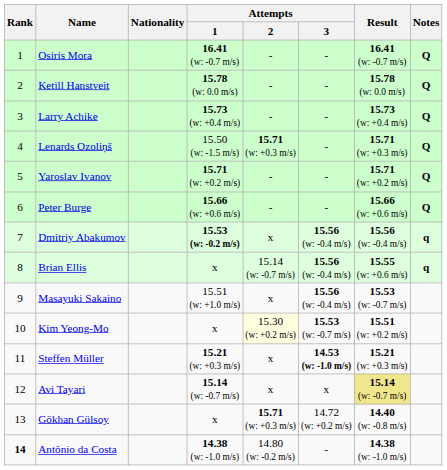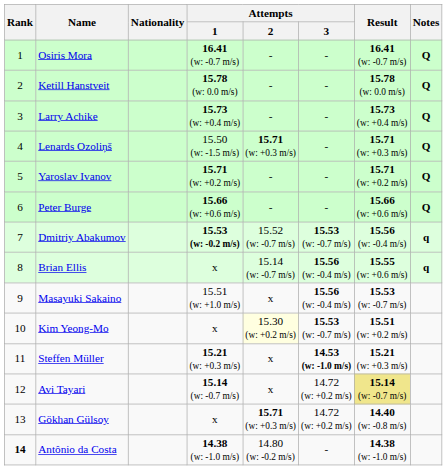Dmitriy Abakumov | Attempts / 2: x -> 15.52 (w: -0.7 m/s)
Dmitriy Abakumov | Attempts / 3: 15.56 (w: -0.4 m/s) -> 15.53 (w: -0.7 m/s)
Avi Tayari | Attempts / 3: x -> 14.72 (w: +0.2 m/s)
